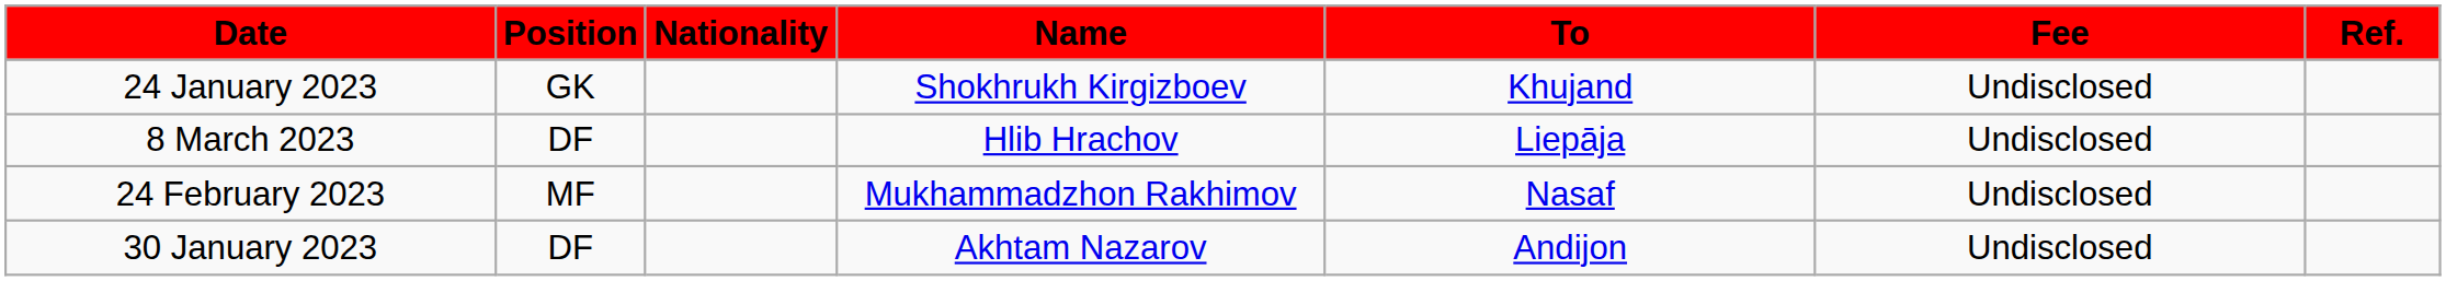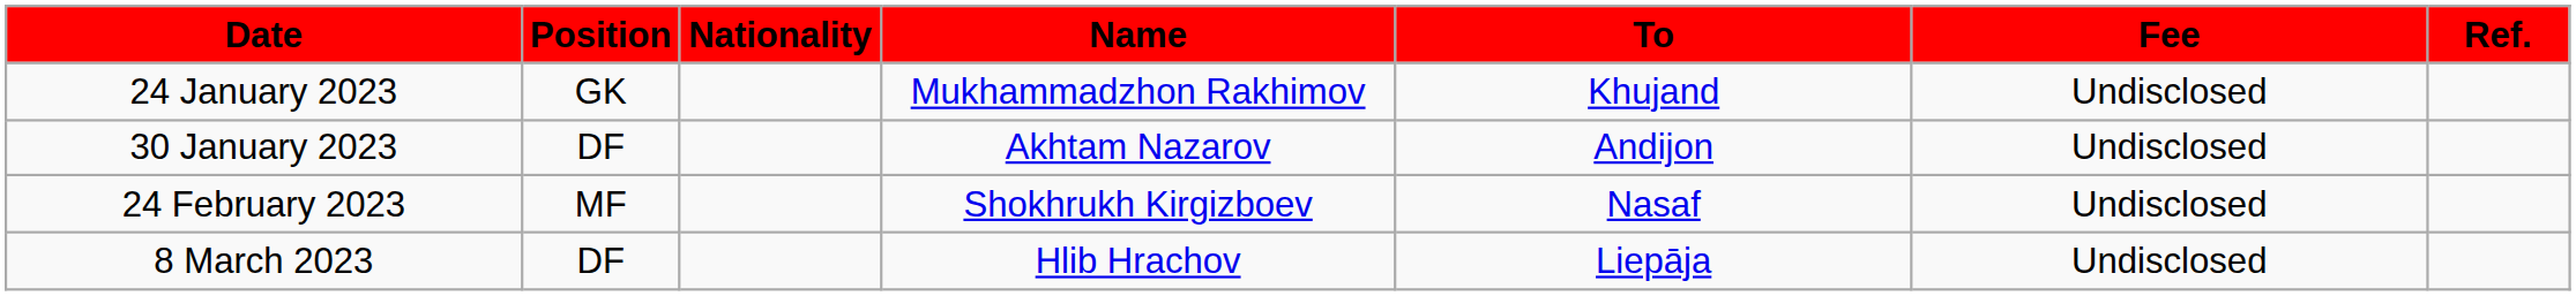24 January 2023 | Name: Shokhrukh Kirgizboev -> Mukhammadzhon Rakhimov
rows swapped: 30 January 2023 <-> 8 March 2023
24 February 2023 | Name: Mukhammadzhon Rakhimov -> Shokhrukh Kirgizboev
